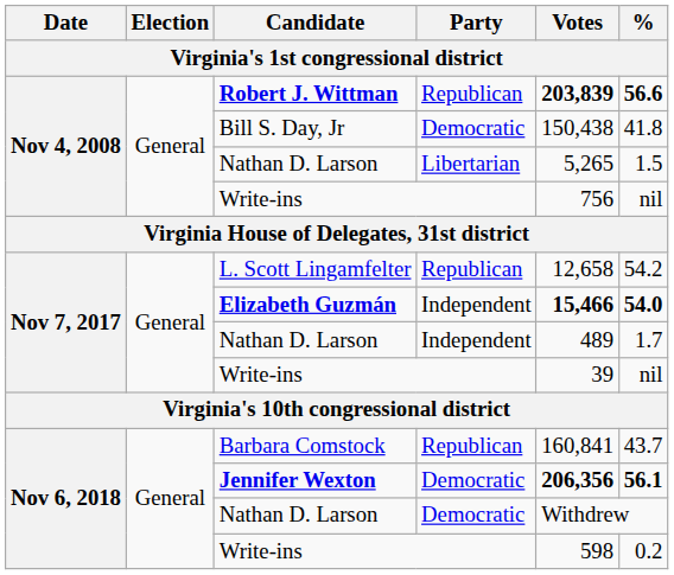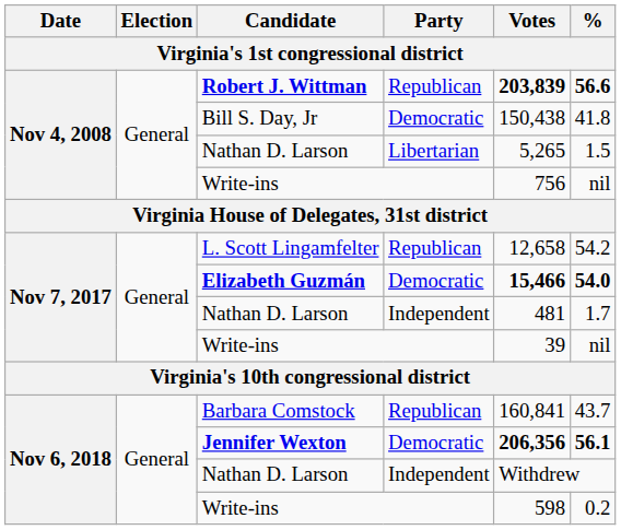Elizabeth Guzmán | Party: Independent -> Democratic
Nov 7, 2017 / Nathan D. Larson | Votes: 489 -> 481
Nov 6, 2018 / Nathan D. Larson | Party: Democratic -> Independent
